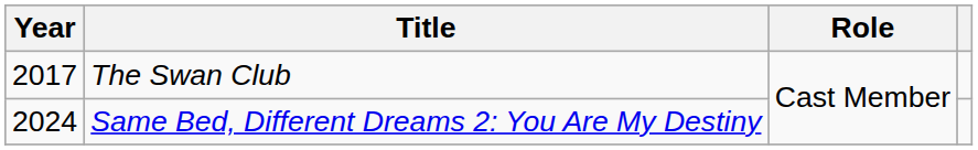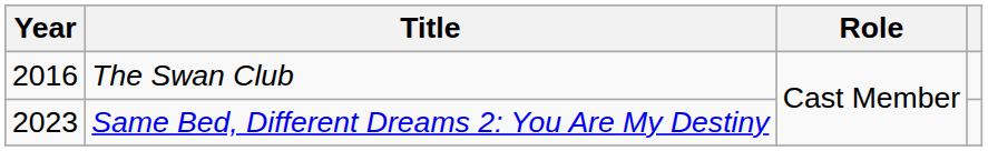The Swan Club | Year: 2017 -> 2016
Same Bed, Different Dreams 2: You Are My Destiny | Year: 2024 -> 2023
